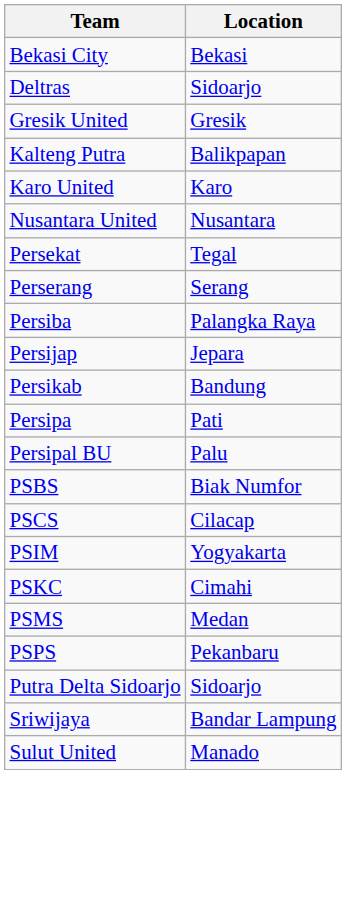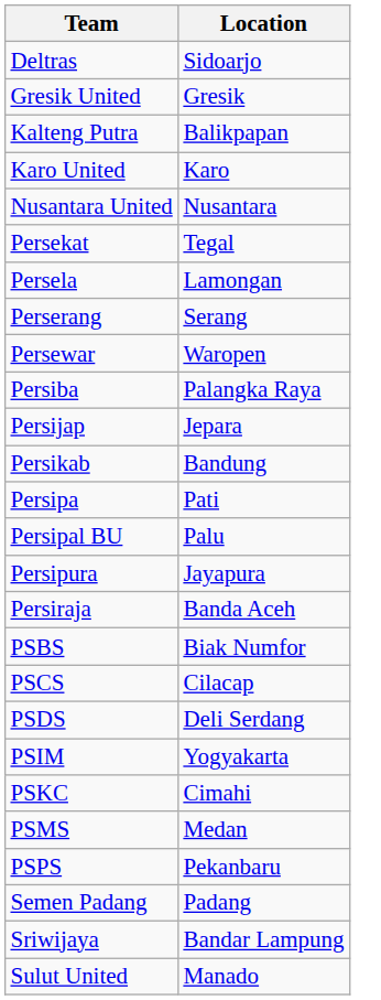- row: Bekasi City | Bekasi
+ row: Persela | Lamongan
+ row: Persewar | Waropen
+ row: Persipura | Jayapura
+ row: Persiraja | Banda Aceh
+ row: PSDS | Deli Serdang
- row: Putra Delta Sidoarjo | Sidoarjo
+ row: Semen Padang | Padang
